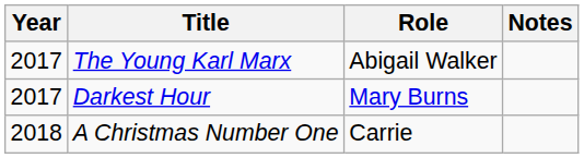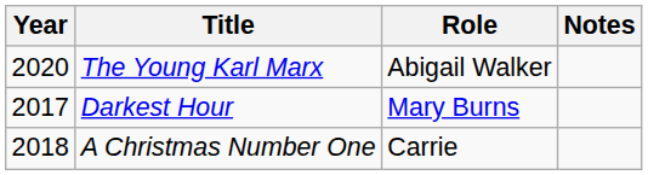The Young Karl Marx | Year: 2017 -> 2020
